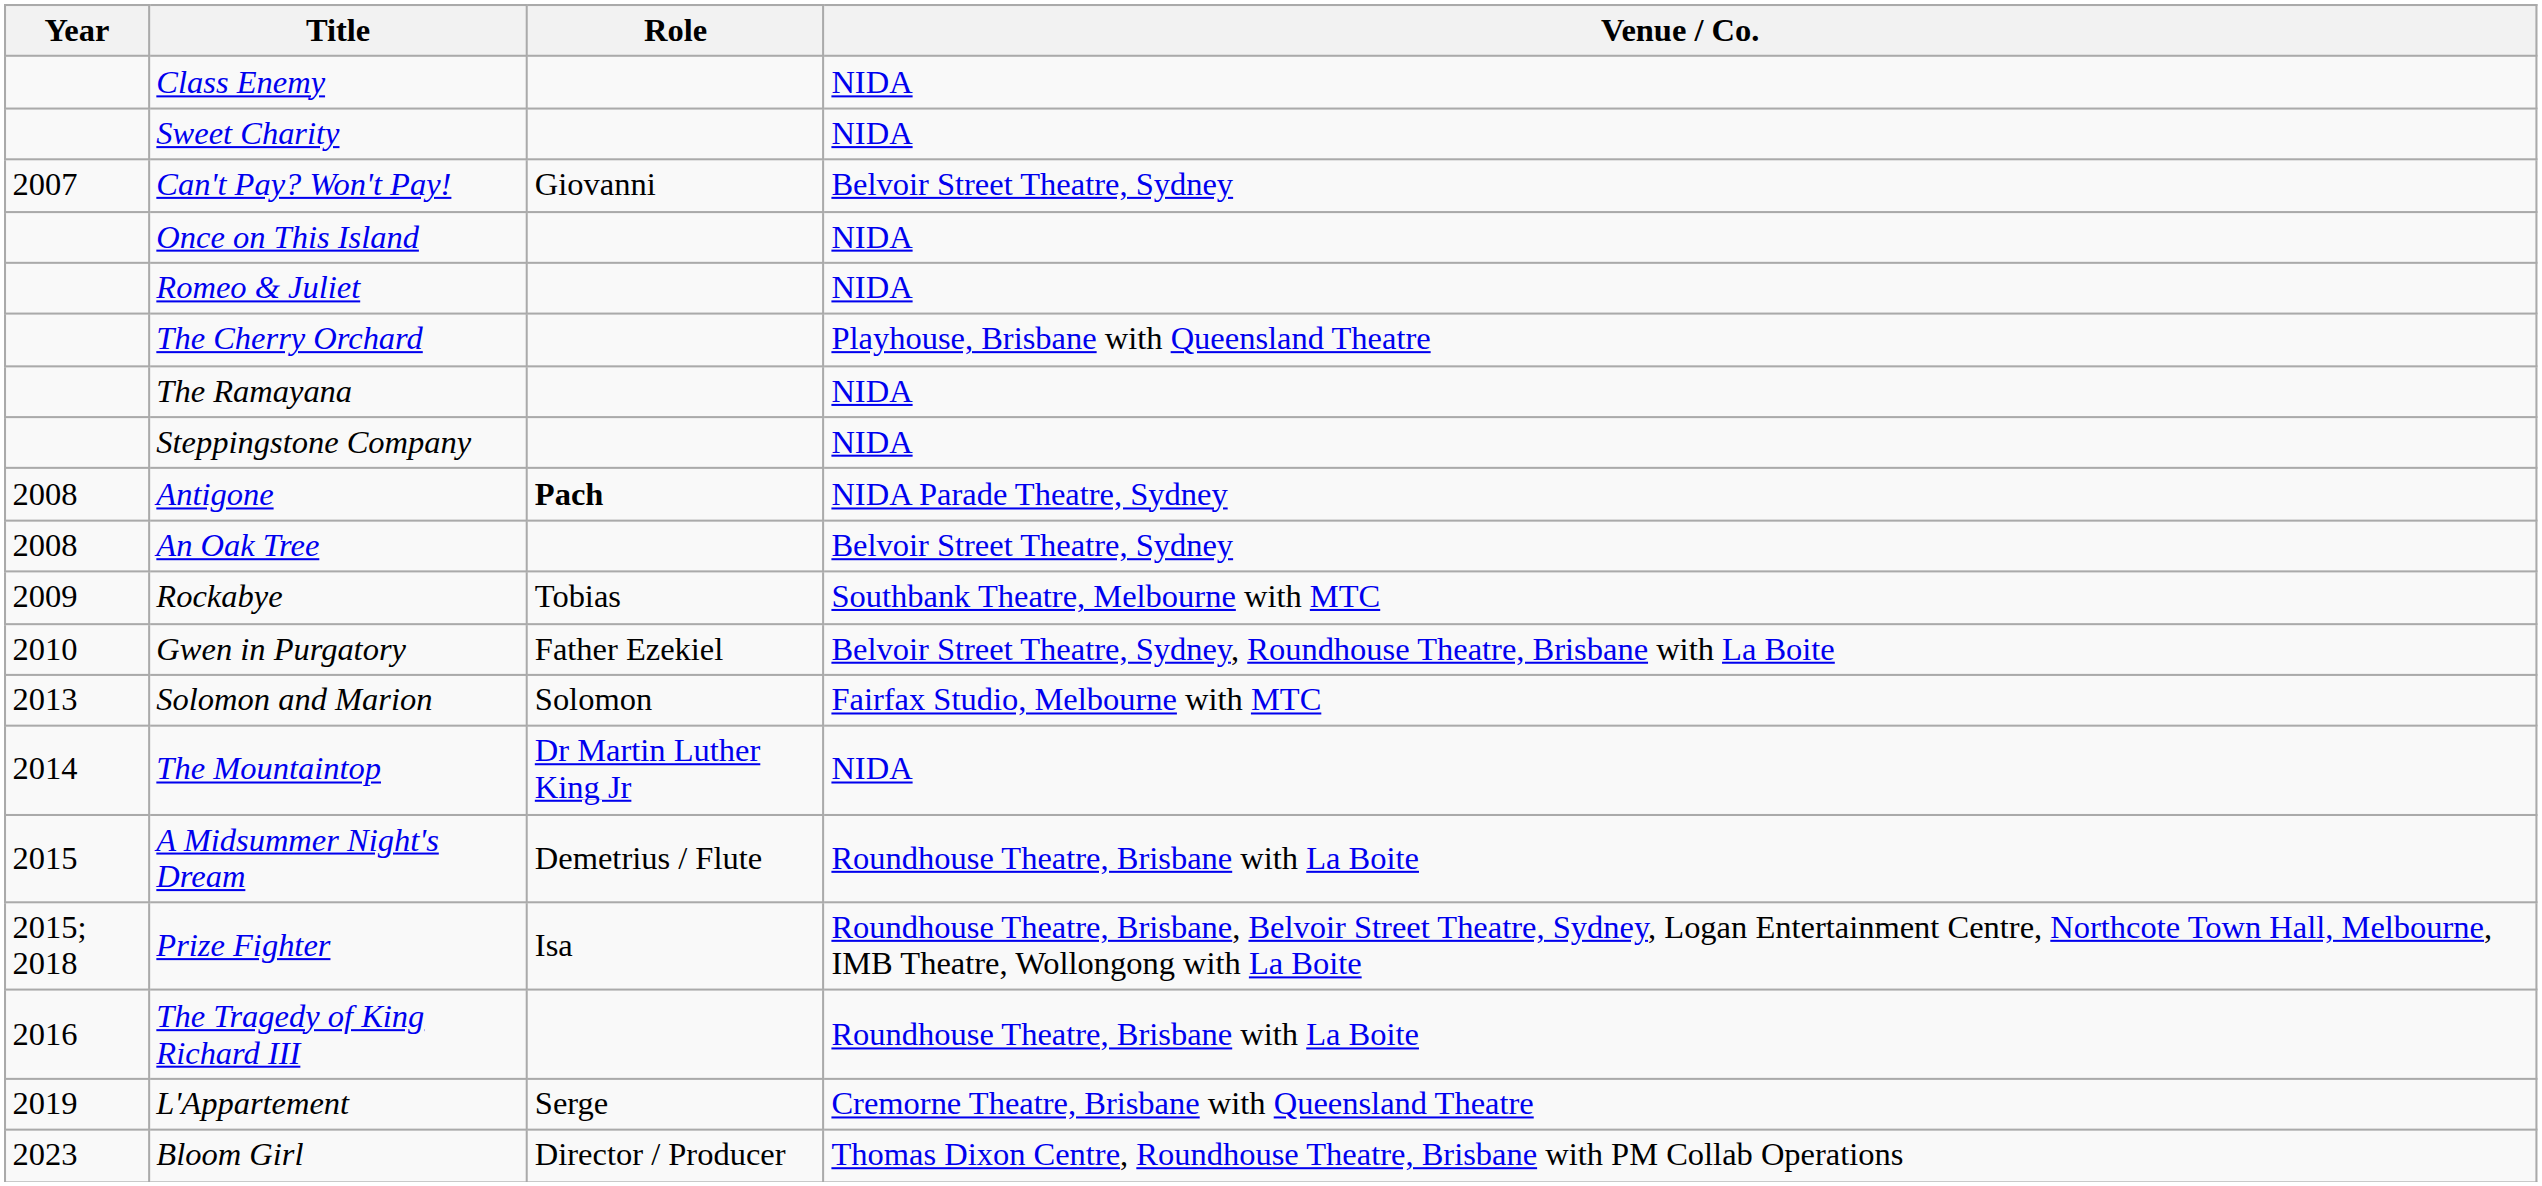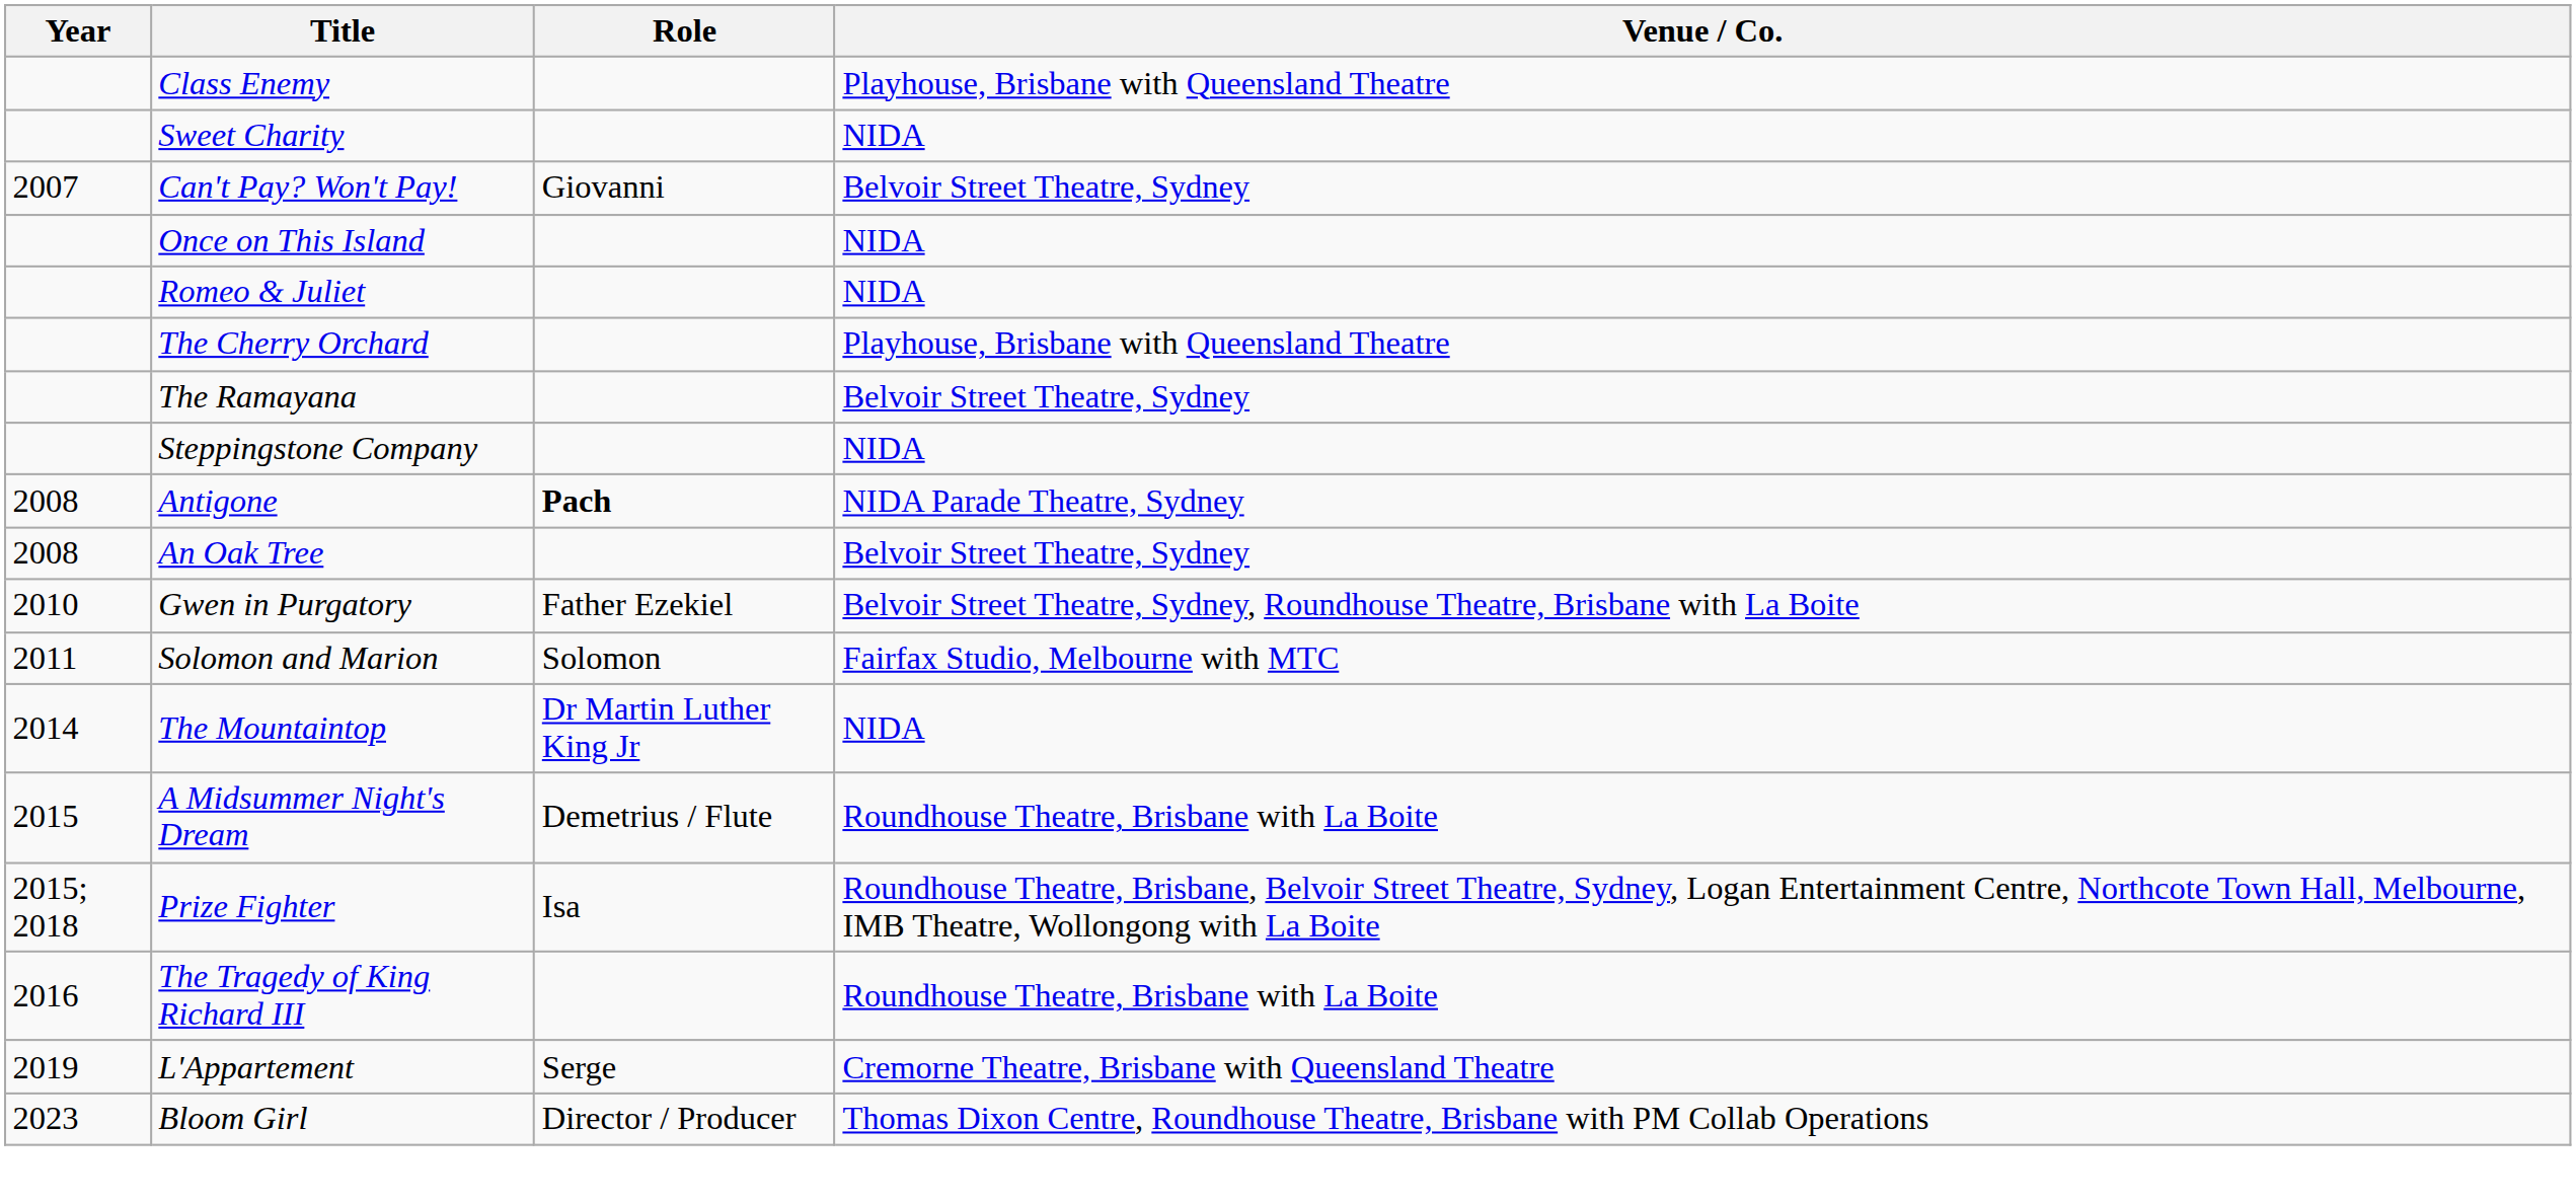Class Enemy | Venue / Co.: NIDA -> Playhouse, Brisbane with Queensland Theatre
The Ramayana | Venue / Co.: NIDA -> Belvoir Street Theatre, Sydney
- row: 2009 | Rockabye | Tobias | Southbank Theatre, Melbourne with MTC
Solomon and Marion | Year: 2013 -> 2011
